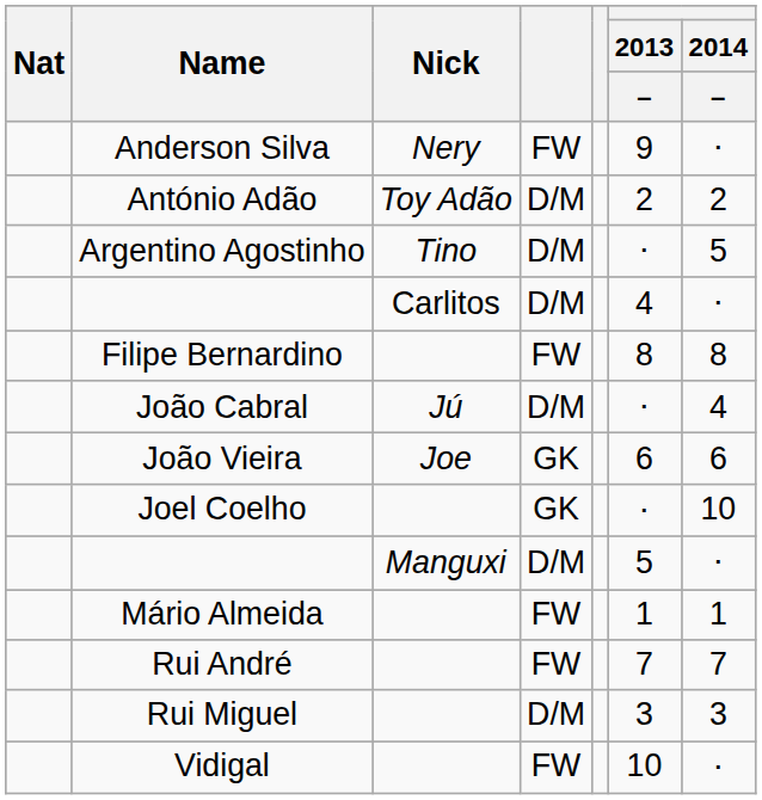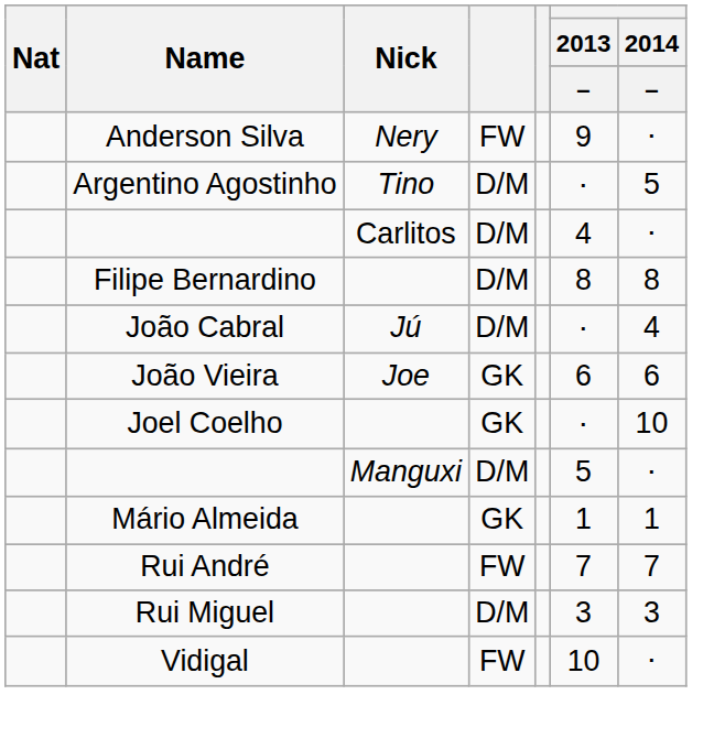- row: António Adão | Toy Adão | D/M | 2 | 2
Filipe Bernardino | column 4: FW -> D/M
Mário Almeida | column 4: FW -> GK
